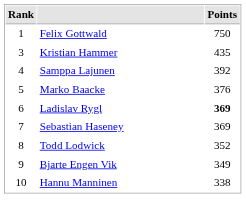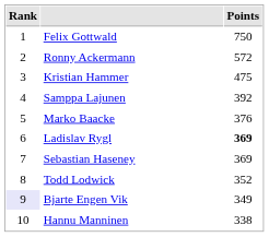+ row: 2 | Ronny Ackermann | 572
Kristian Hammer | Points: 435 -> 475
Bjarte Engen Vik | Rank: no background -> lavender background
